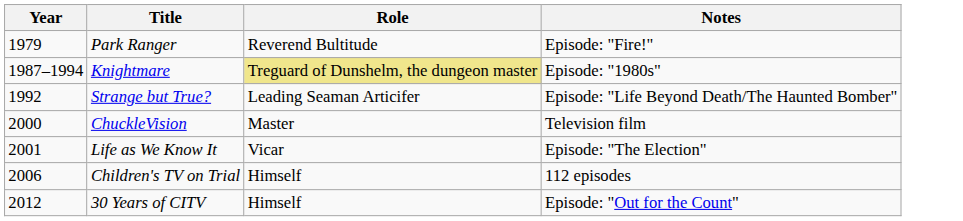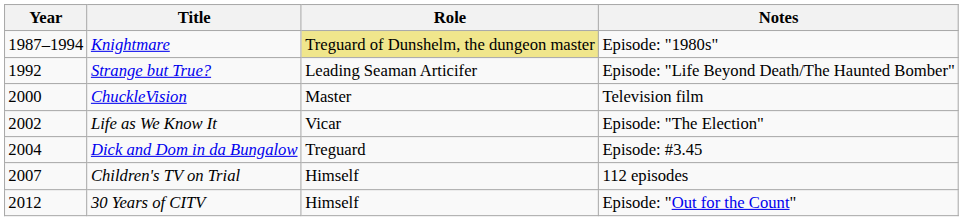- row: 1979 | Park Ranger | Reverend Bultitude | Episode: "Fire!"
Life as We Know It | Year: 2001 -> 2002
+ row: 2004 | Dick and Dom in da Bungalow | Treguard | Episode: #3.45
Children's TV on Trial | Year: 2006 -> 2007
